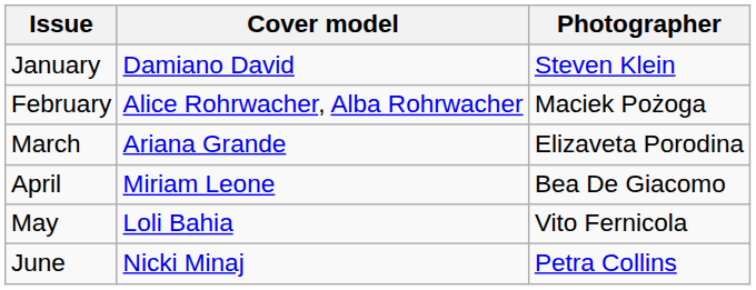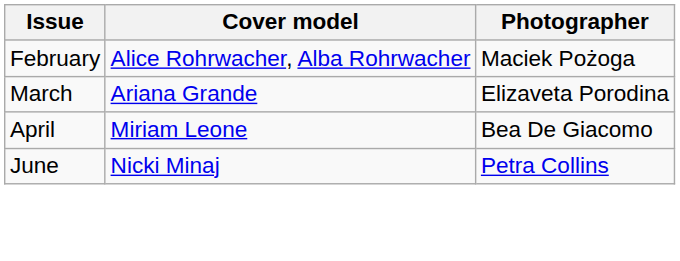- row: January | Damiano David | Steven Klein
- row: May | Loli Bahia | Vito Fernicola
